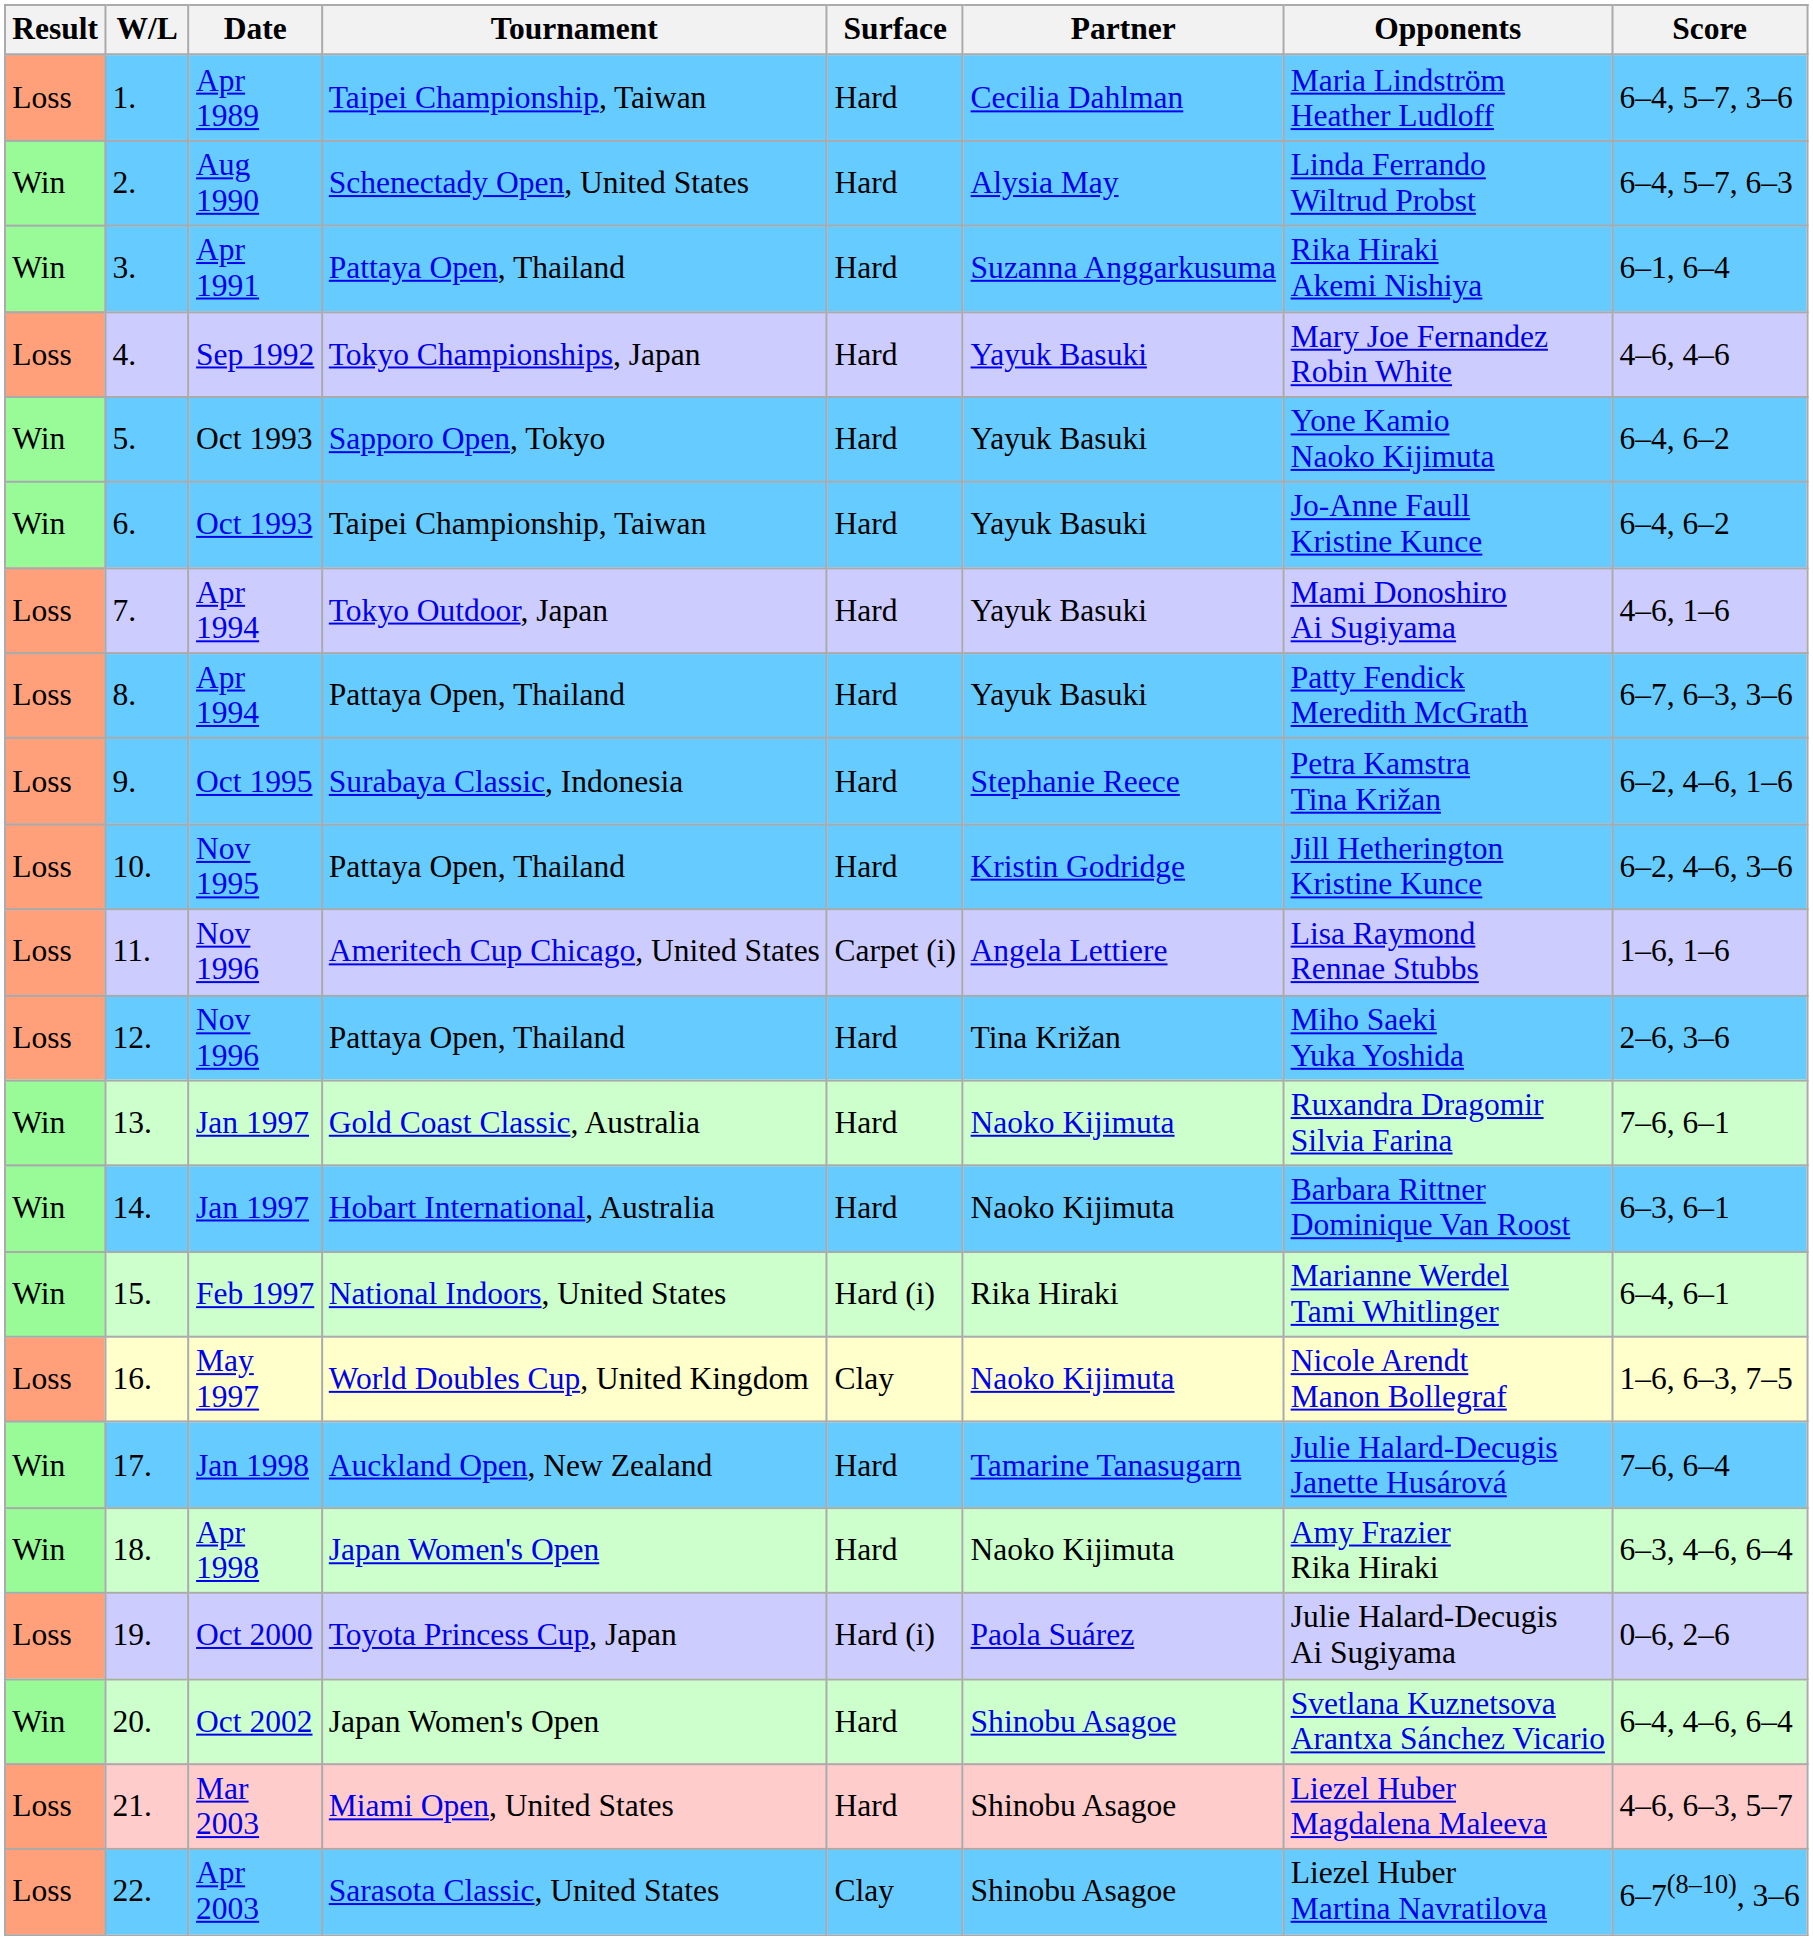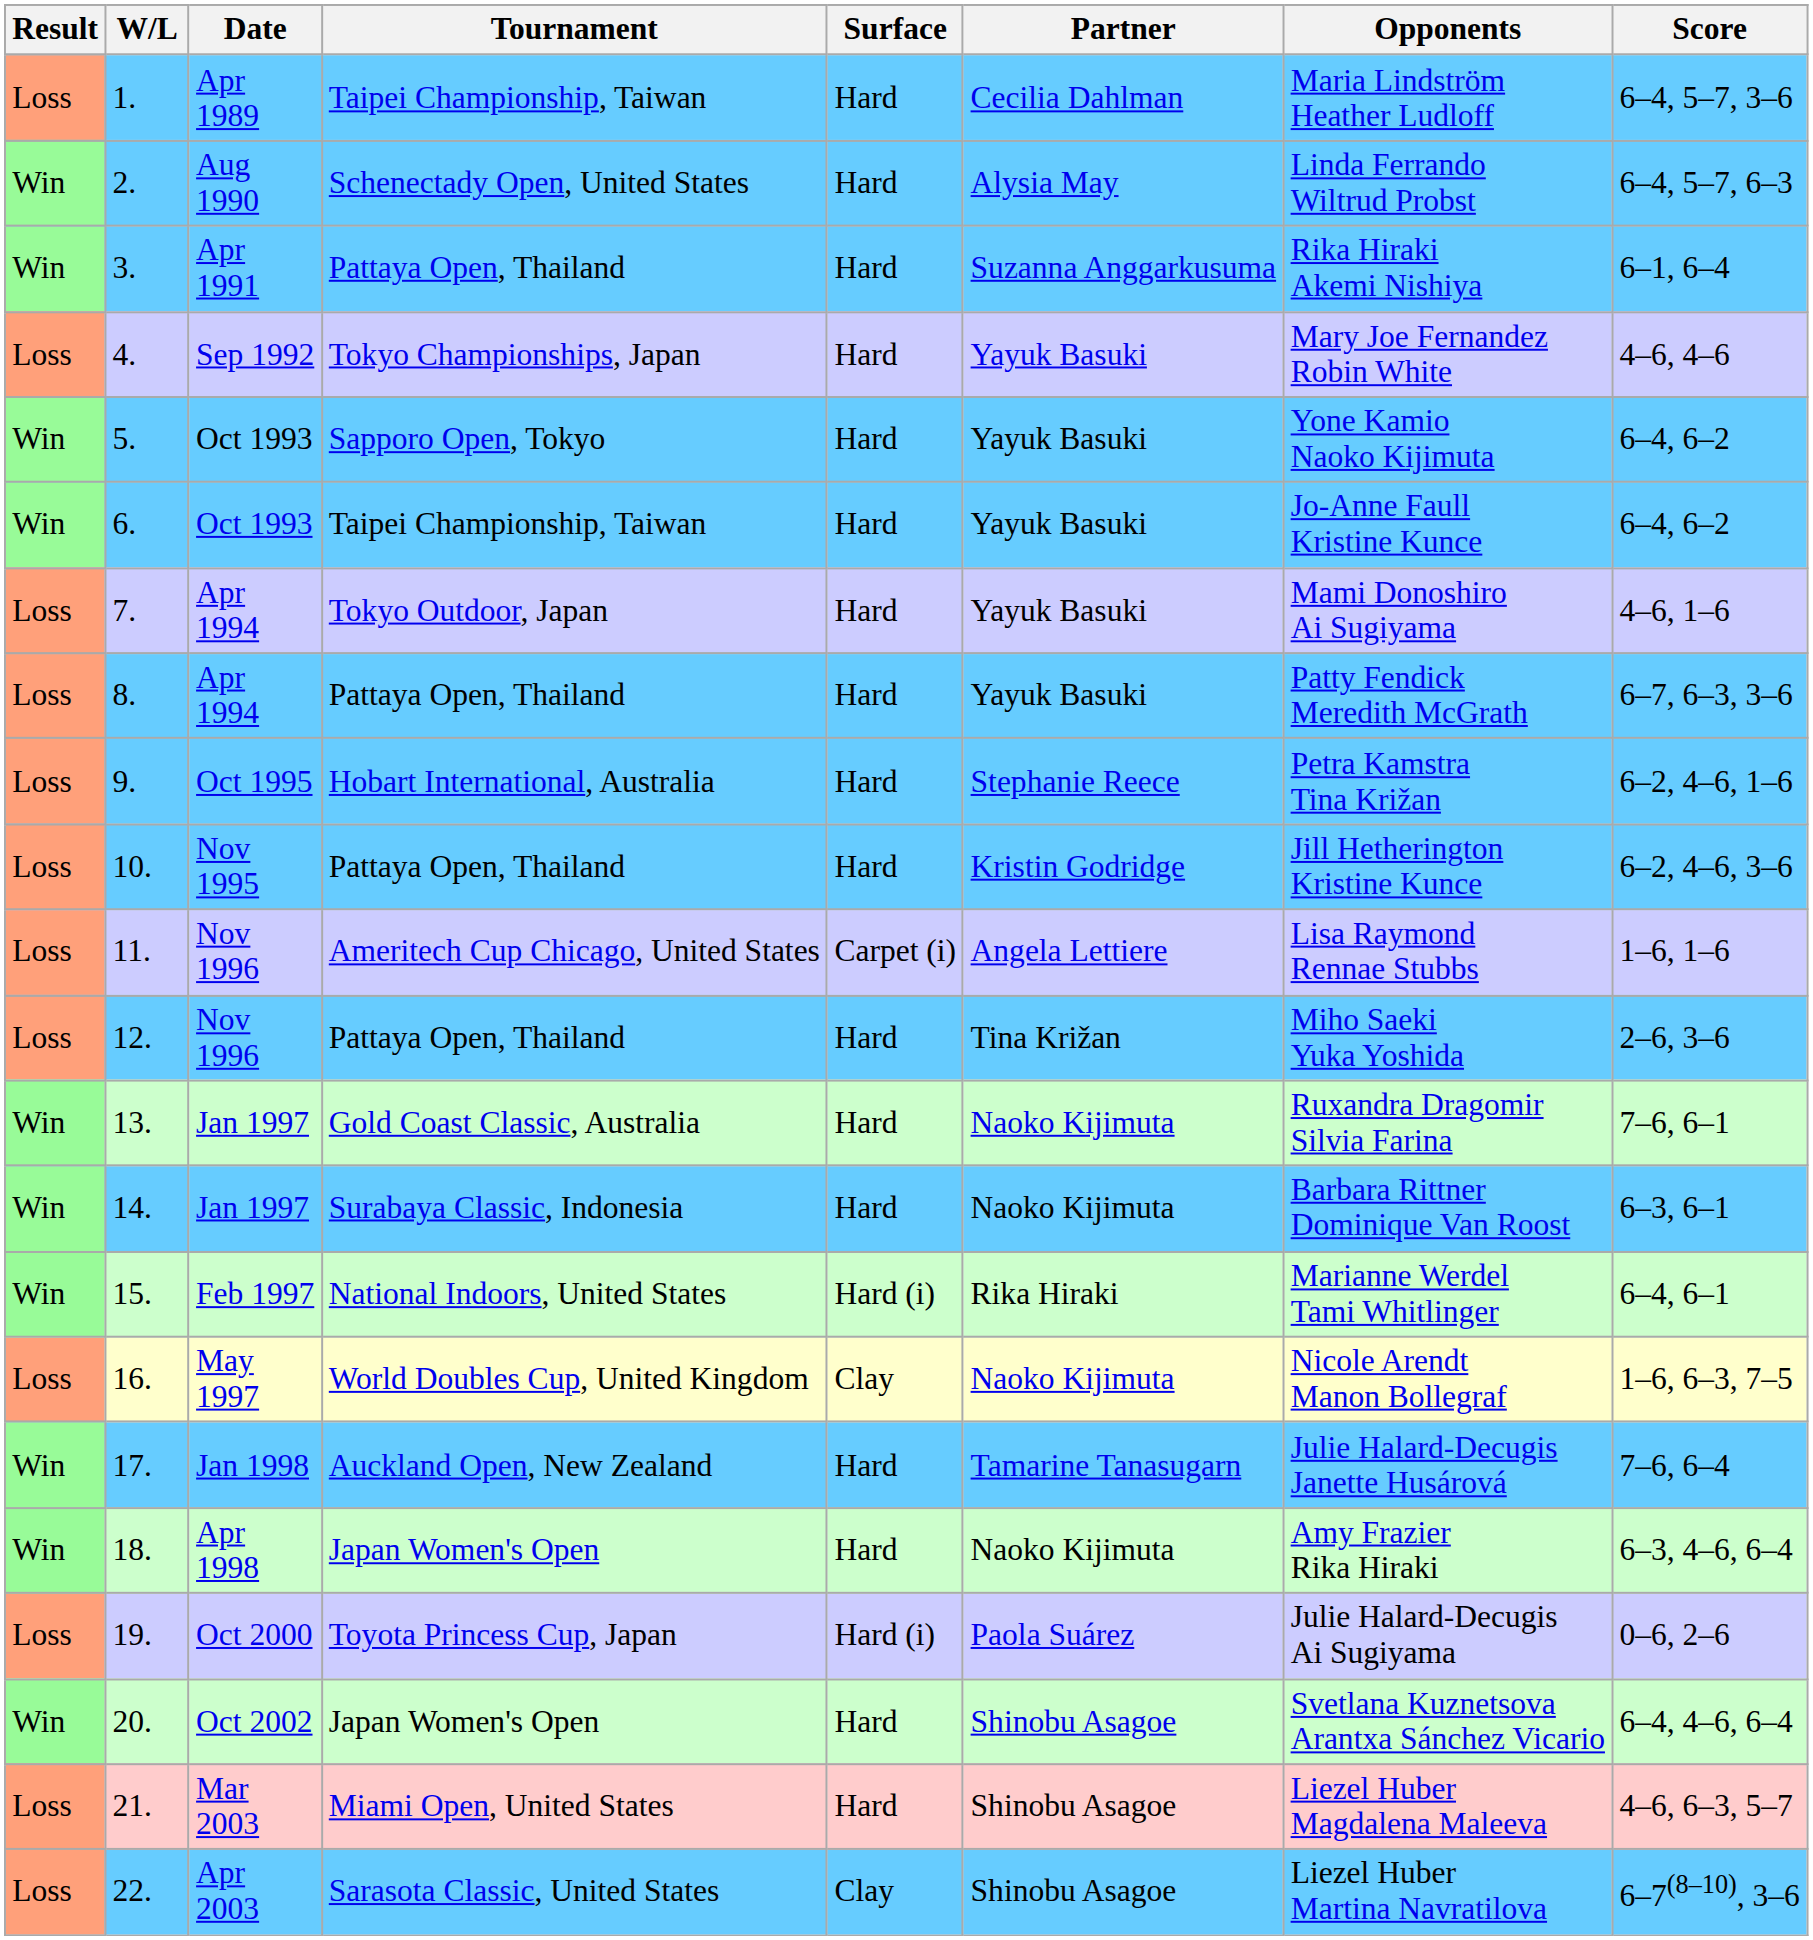9. | Tournament: Surabaya Classic, Indonesia -> Hobart International, Australia
14. | Tournament: Hobart International, Australia -> Surabaya Classic, Indonesia
